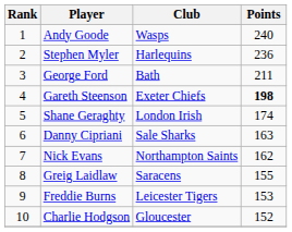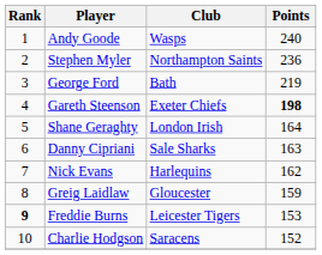Stephen Myler | Club: Harlequins -> Northampton Saints
George Ford | Points: 211 -> 219
Shane Geraghty | Points: 174 -> 164
Nick Evans | Club: Northampton Saints -> Harlequins
Greig Laidlaw | Club: Saracens -> Gloucester
Greig Laidlaw | Points: 155 -> 159
Freddie Burns | Rank: normal -> bold
Charlie Hodgson | Club: Gloucester -> Saracens
